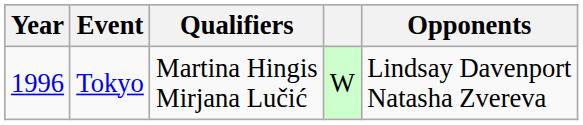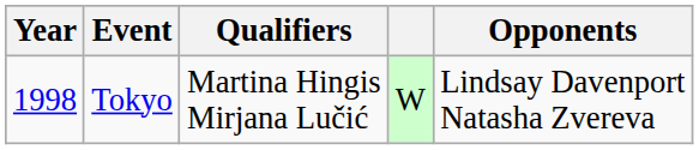Tokyo | Year: 1996 -> 1998
